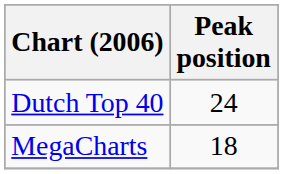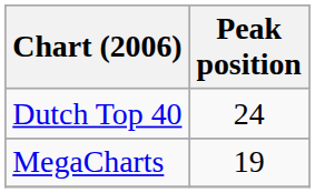MegaCharts | Peak position: 18 -> 19
